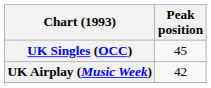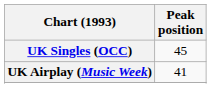UK Airplay (Music Week) | Peak position: 42 -> 41
